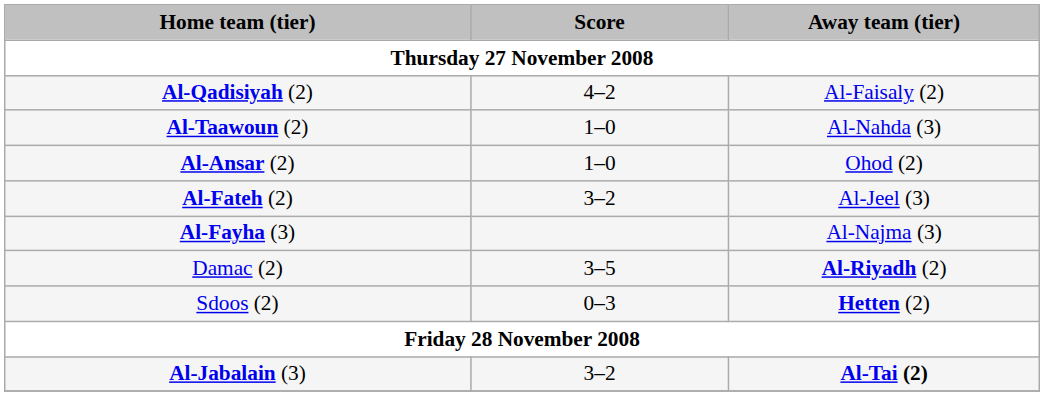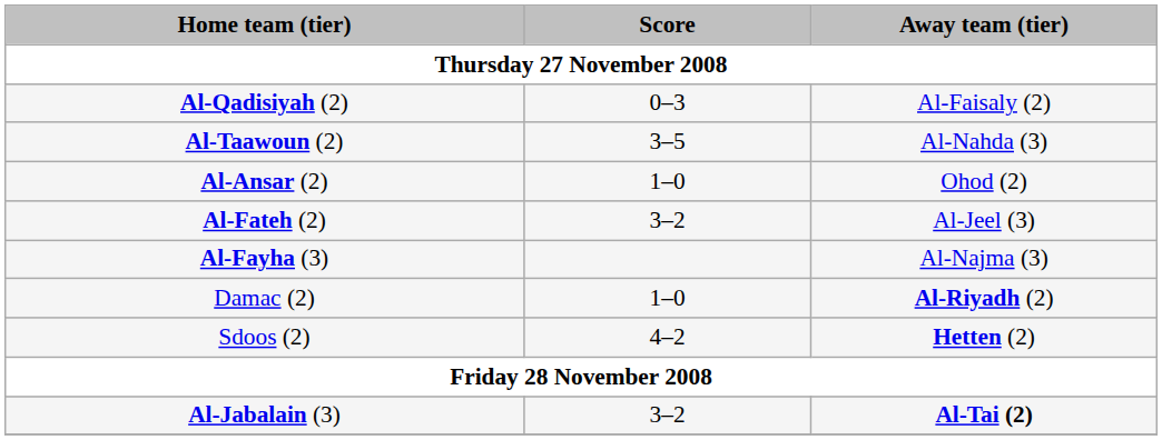Al-Qadisiyah (2) | Score: 4–2 -> 0–3
Al-Taawoun (2) | Score: 1–0 -> 3–5
Damac (2) | Score: 3–5 -> 1–0
Sdoos (2) | Score: 0–3 -> 4–2
